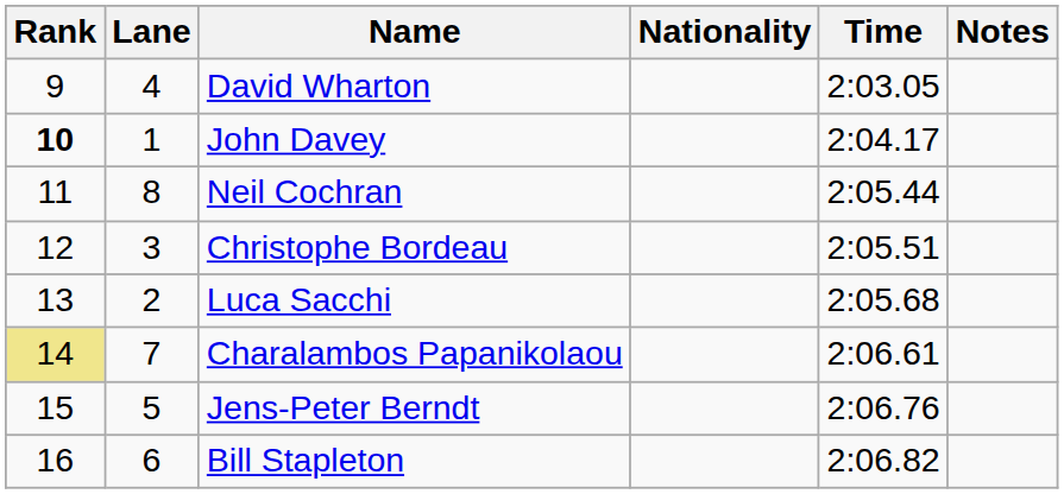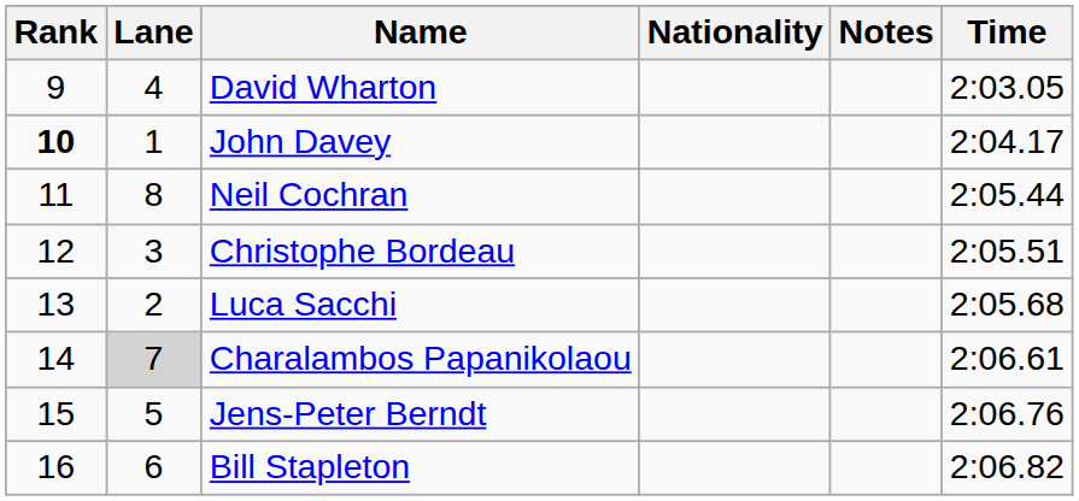columns swapped: Time <-> Notes
Charalambos Papanikolaou | Rank: khaki background -> no background
Charalambos Papanikolaou | Lane: no background -> lightgrey background
